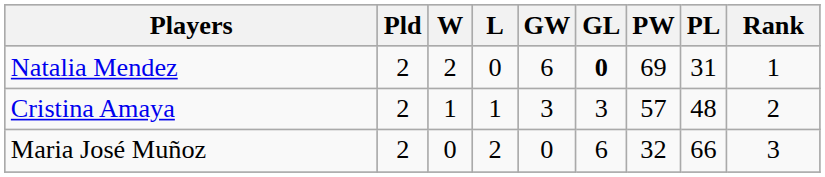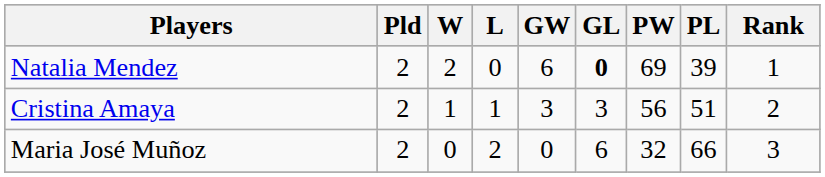Natalia Mendez | PL: 31 -> 39
Cristina Amaya | PW: 57 -> 56
Cristina Amaya | PL: 48 -> 51
